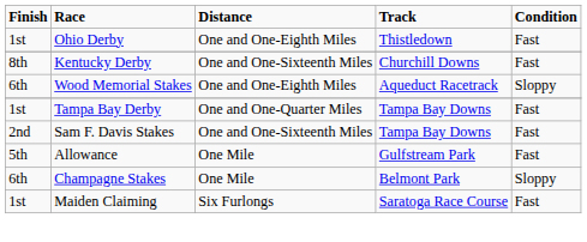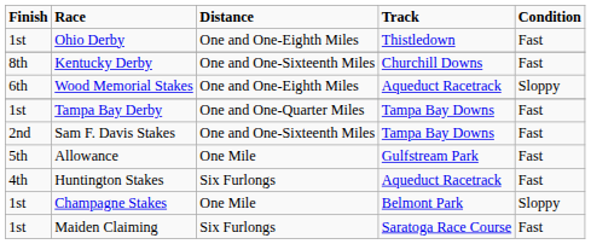+ row: 4th | Huntington Stakes | Six Furlongs | Aqueduct Racetrack | Fast
Champagne Stakes | Finish: 6th -> 1st
